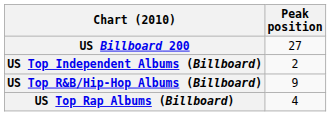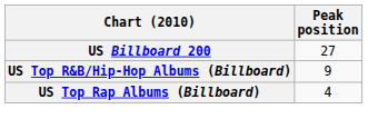- row: US Top Independent Albums (Billboard) | 2
